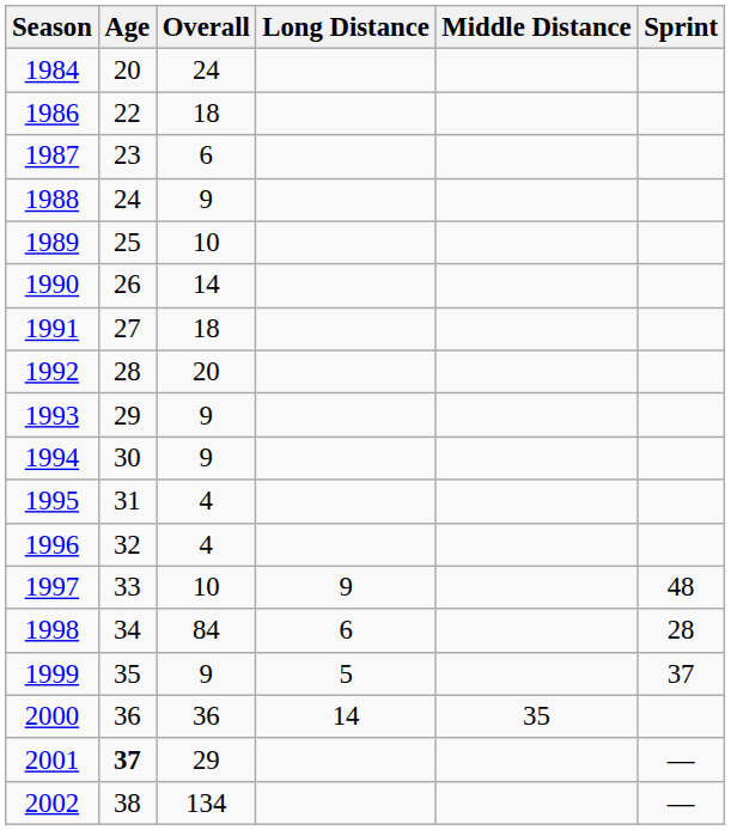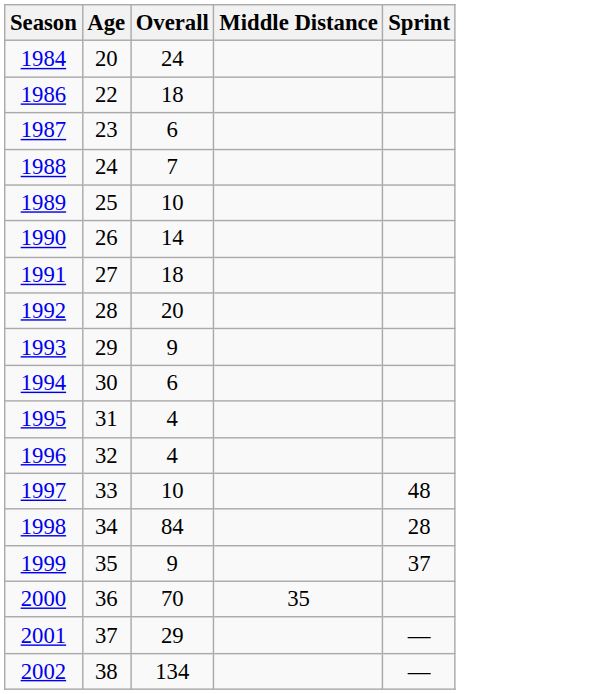- column: Long Distance | 9 | 6 | 5 | 14
1988 | Overall: 9 -> 7
1994 | Overall: 9 -> 6
2000 | Overall: 36 -> 70
2001 | Age: bold -> normal
